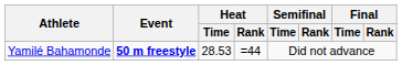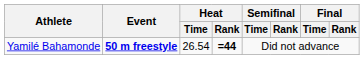Yamilé Bahamonde | Heat / Time: 28.53 -> 26.54
Yamilé Bahamonde | Heat / Rank: normal -> bold
